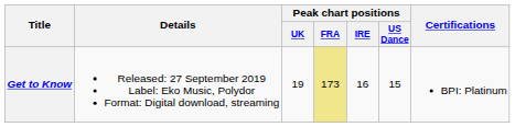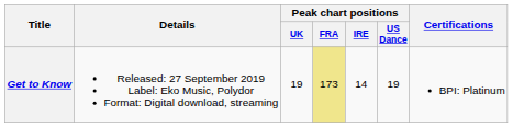Get to Know | Peak chart positions / IRE: 16 -> 14
Get to Know | Peak chart positions / US Dance: 15 -> 19
